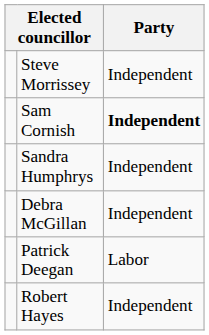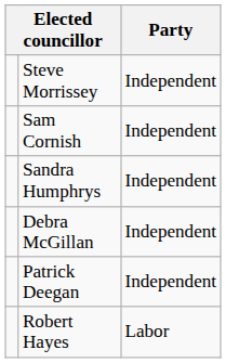Sam Cornish | Party: bold -> normal
Patrick Deegan | Party: Labor -> Independent
Robert Hayes | Party: Independent -> Labor
